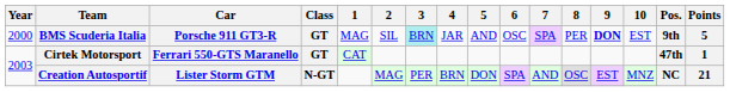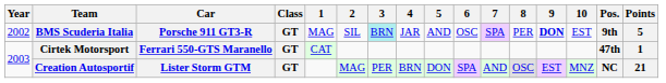BMS Scuderia Italia | Year: 2000 -> 2002
Creation Autosportif | Class: N-GT -> GT
